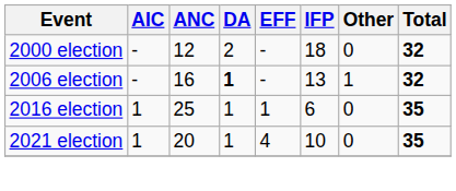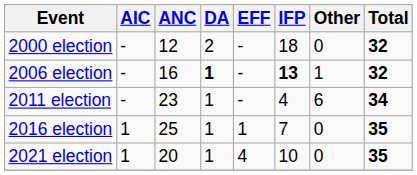2006 election | IFP: normal -> bold
+ row: 2011 election | - | 23 | 1 | - | 4 | 6 | 34
2016 election | IFP: 6 -> 7
